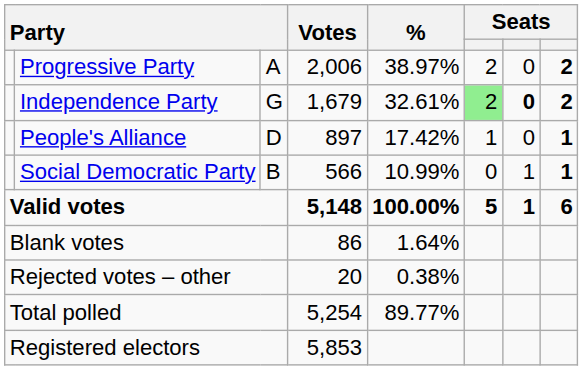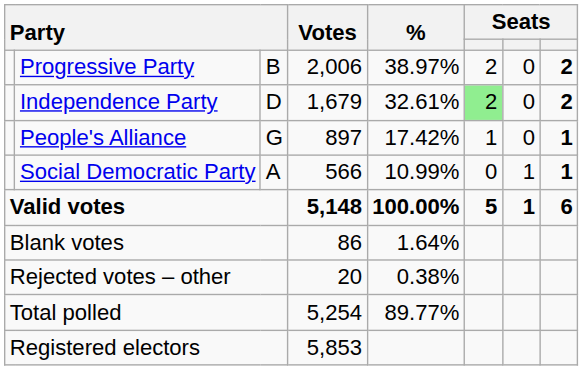Progressive Party | column 3: A -> B
Independence Party | column 3: G -> D
Independence Party | column 7: bold -> normal
People's Alliance | column 3: D -> G
Social Democratic Party | column 3: B -> A
